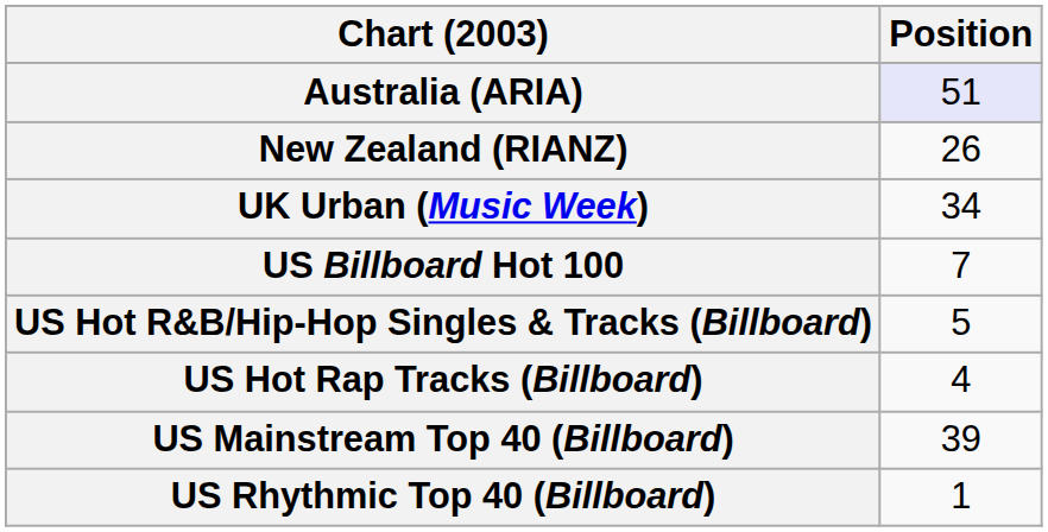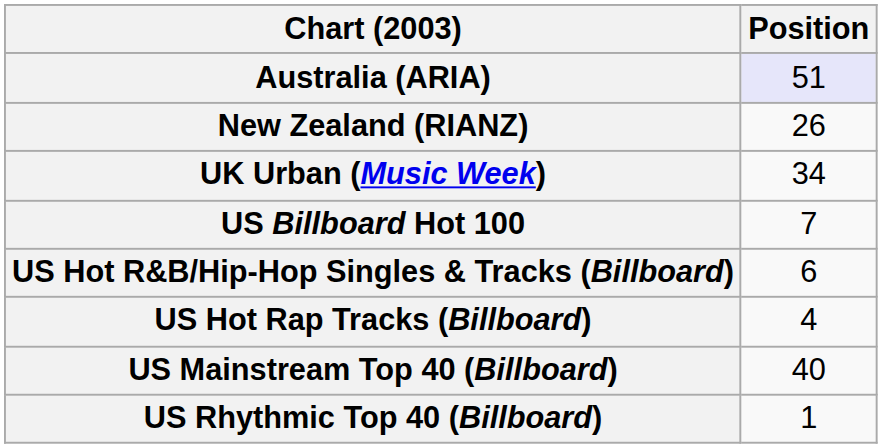US Hot R&B/Hip-Hop Singles & Tracks (Billboard) | Position: 5 -> 6
US Mainstream Top 40 (Billboard) | Position: 39 -> 40
